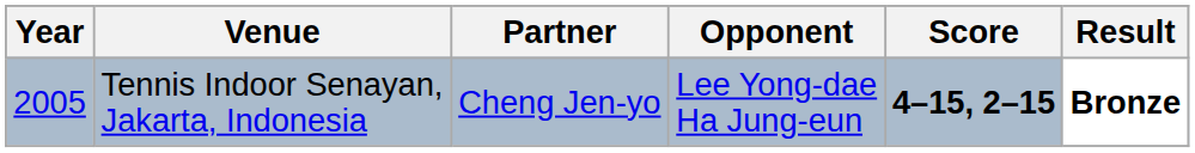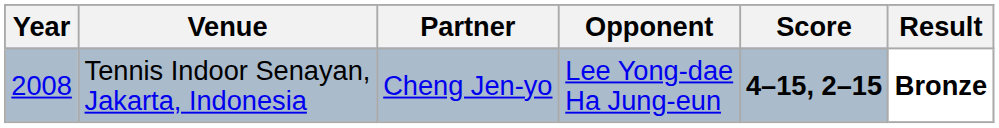Tennis Indoor Senayan, Jakarta, Indonesia | Year: 2005 -> 2008
